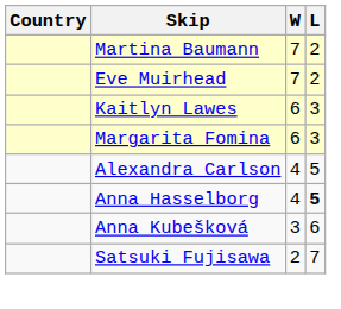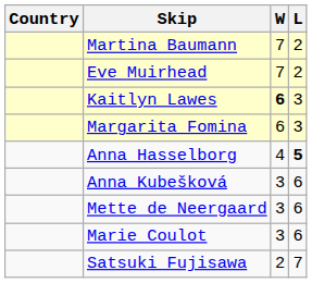Kaitlyn Lawes | W: normal -> bold
- row: Alexandra Carlson | 4 | 5
+ row: Mette de Neergaard | 3 | 6
+ row: Marie Coulot | 3 | 6
